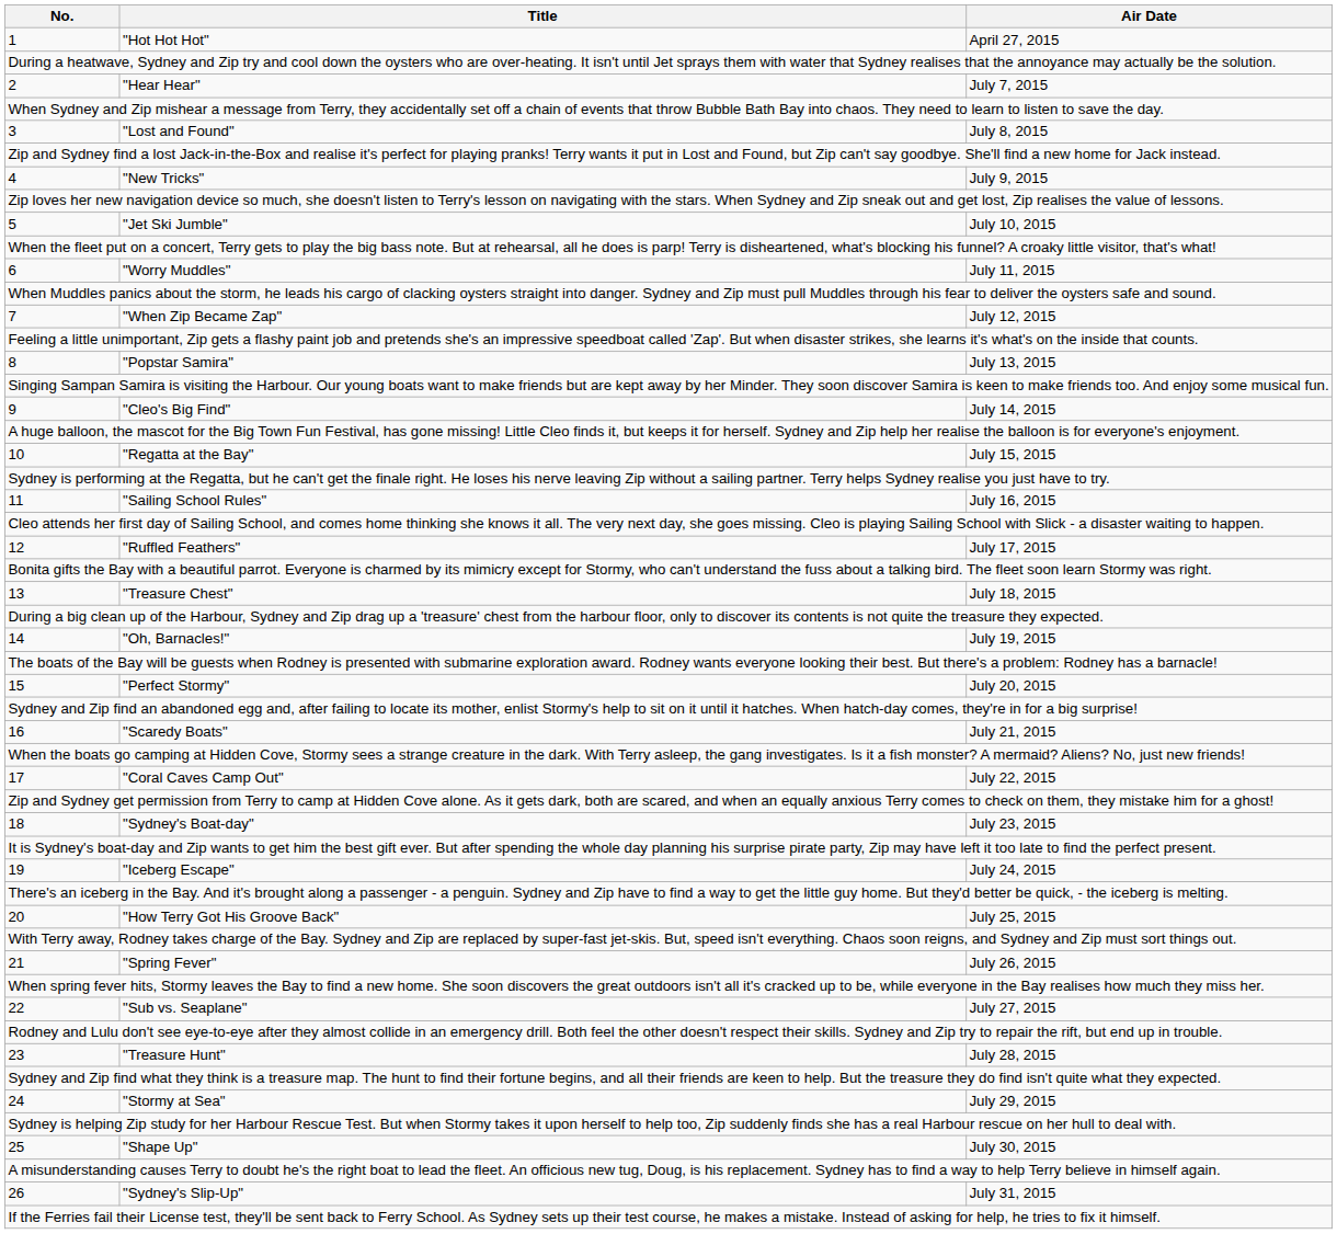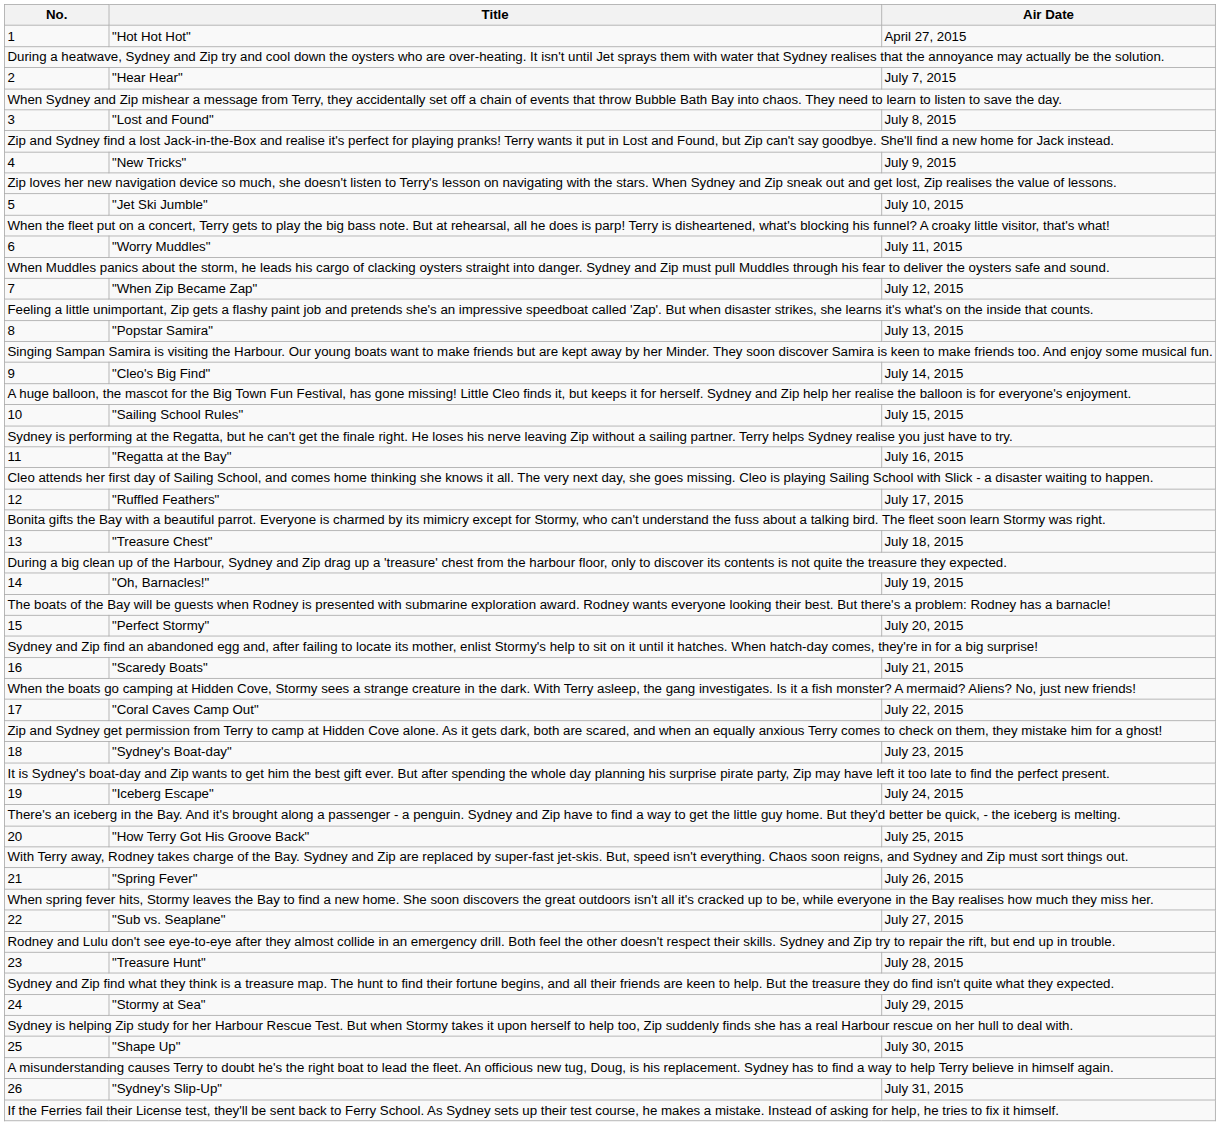10 | Title: "Regatta at the Bay" -> "Sailing School Rules"
11 | Title: "Sailing School Rules" -> "Regatta at the Bay"
